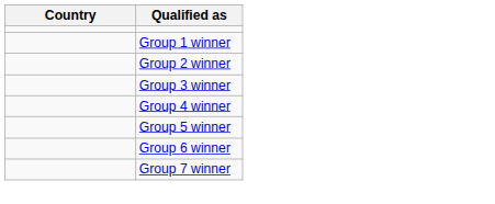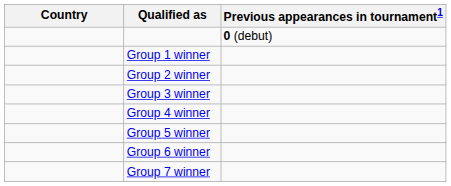+ column: Previous appearances in tournament1 | 0 (debut)
